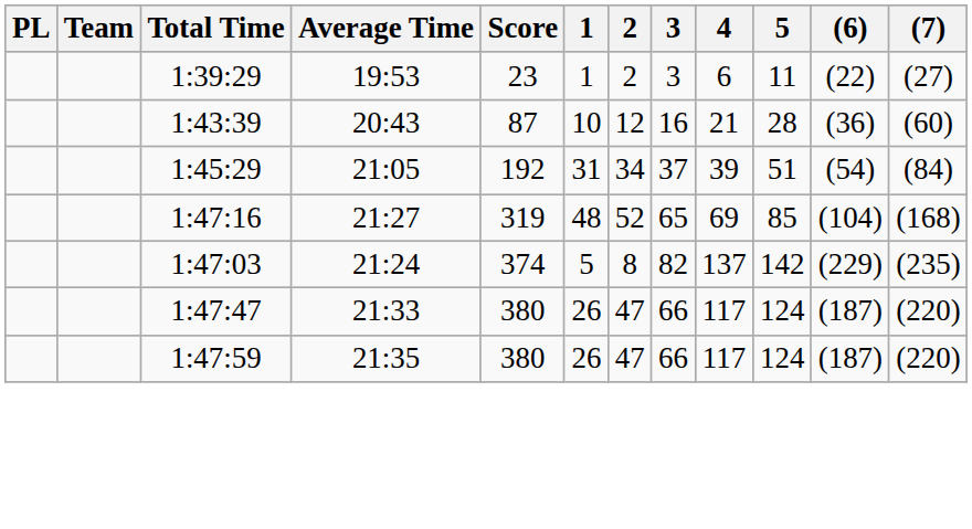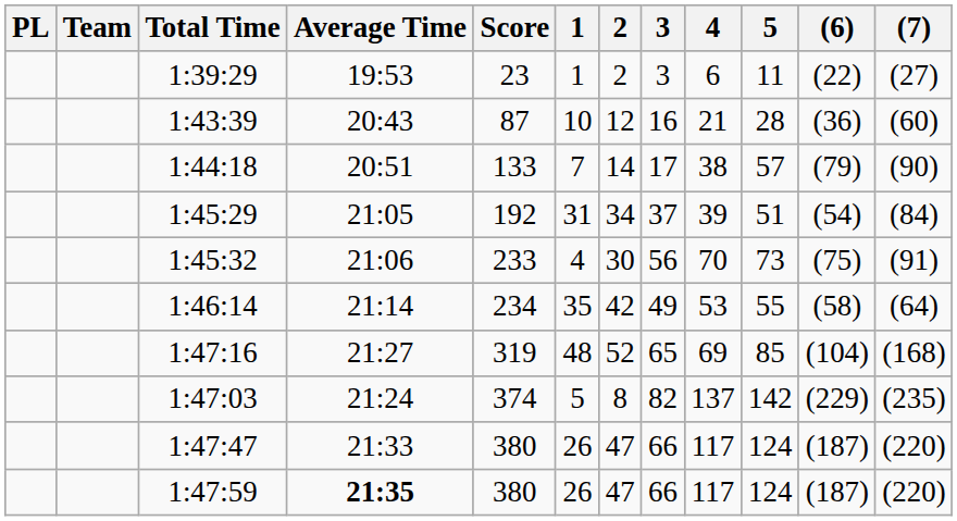+ row: 1:44:18 | 20:51 | 133 | 7 | 14 | 17 | 38 | 57 | (79) | (90)
+ row: 1:45:32 | 21:06 | 233 | 4 | 30 | 56 | 70 | 73 | (75) | (91)
+ row: 1:46:14 | 21:14 | 234 | 35 | 42 | 49 | 53 | 55 | (58) | (64)
1:47:59 | Average Time: normal -> bold
